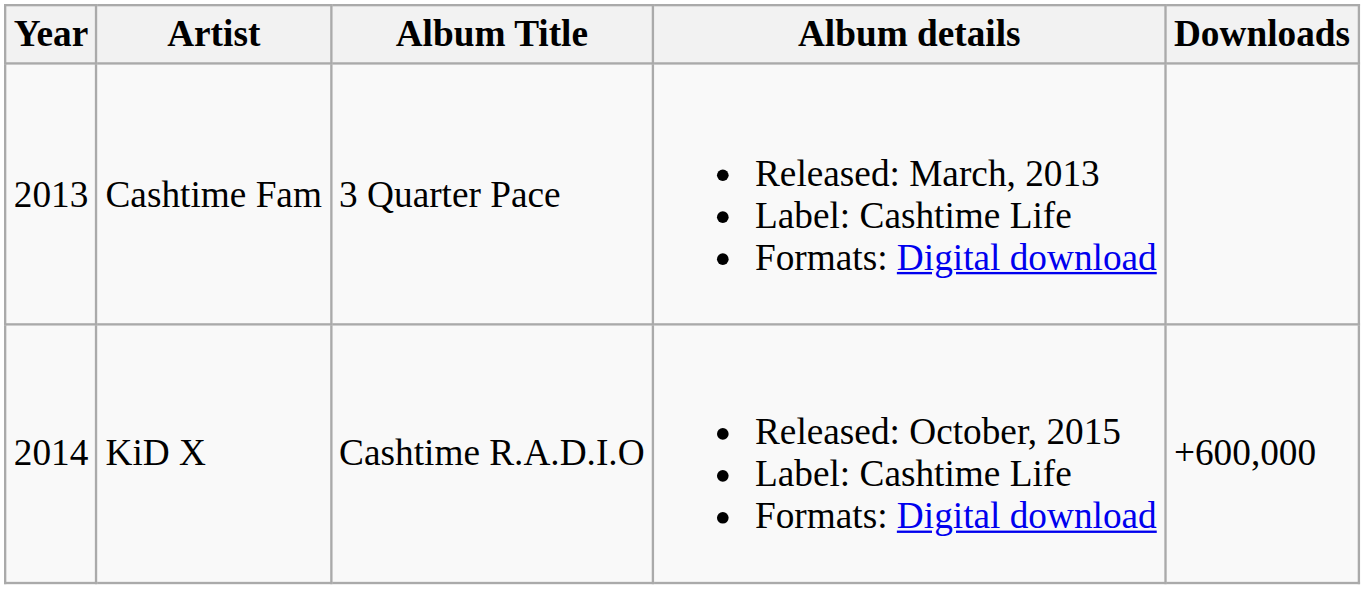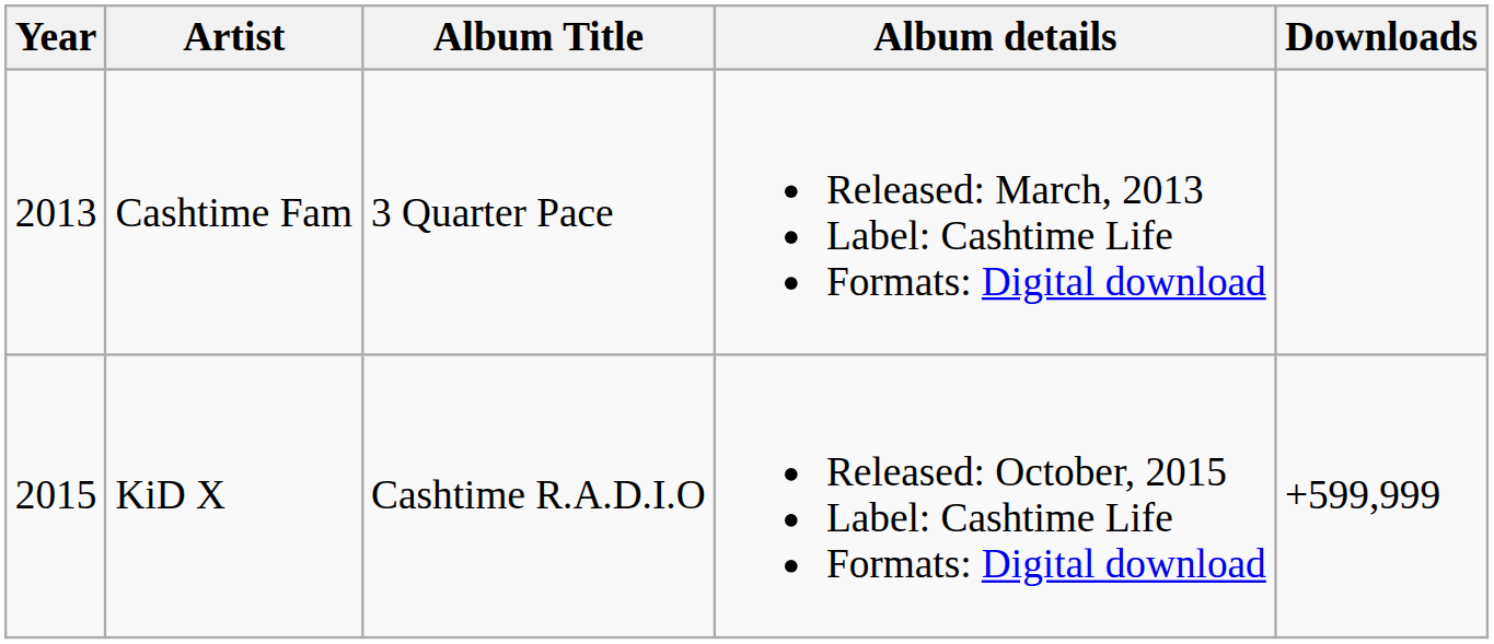KiD X | Year: 2014 -> 2015
KiD X | Downloads: +600,000 -> +599,999
